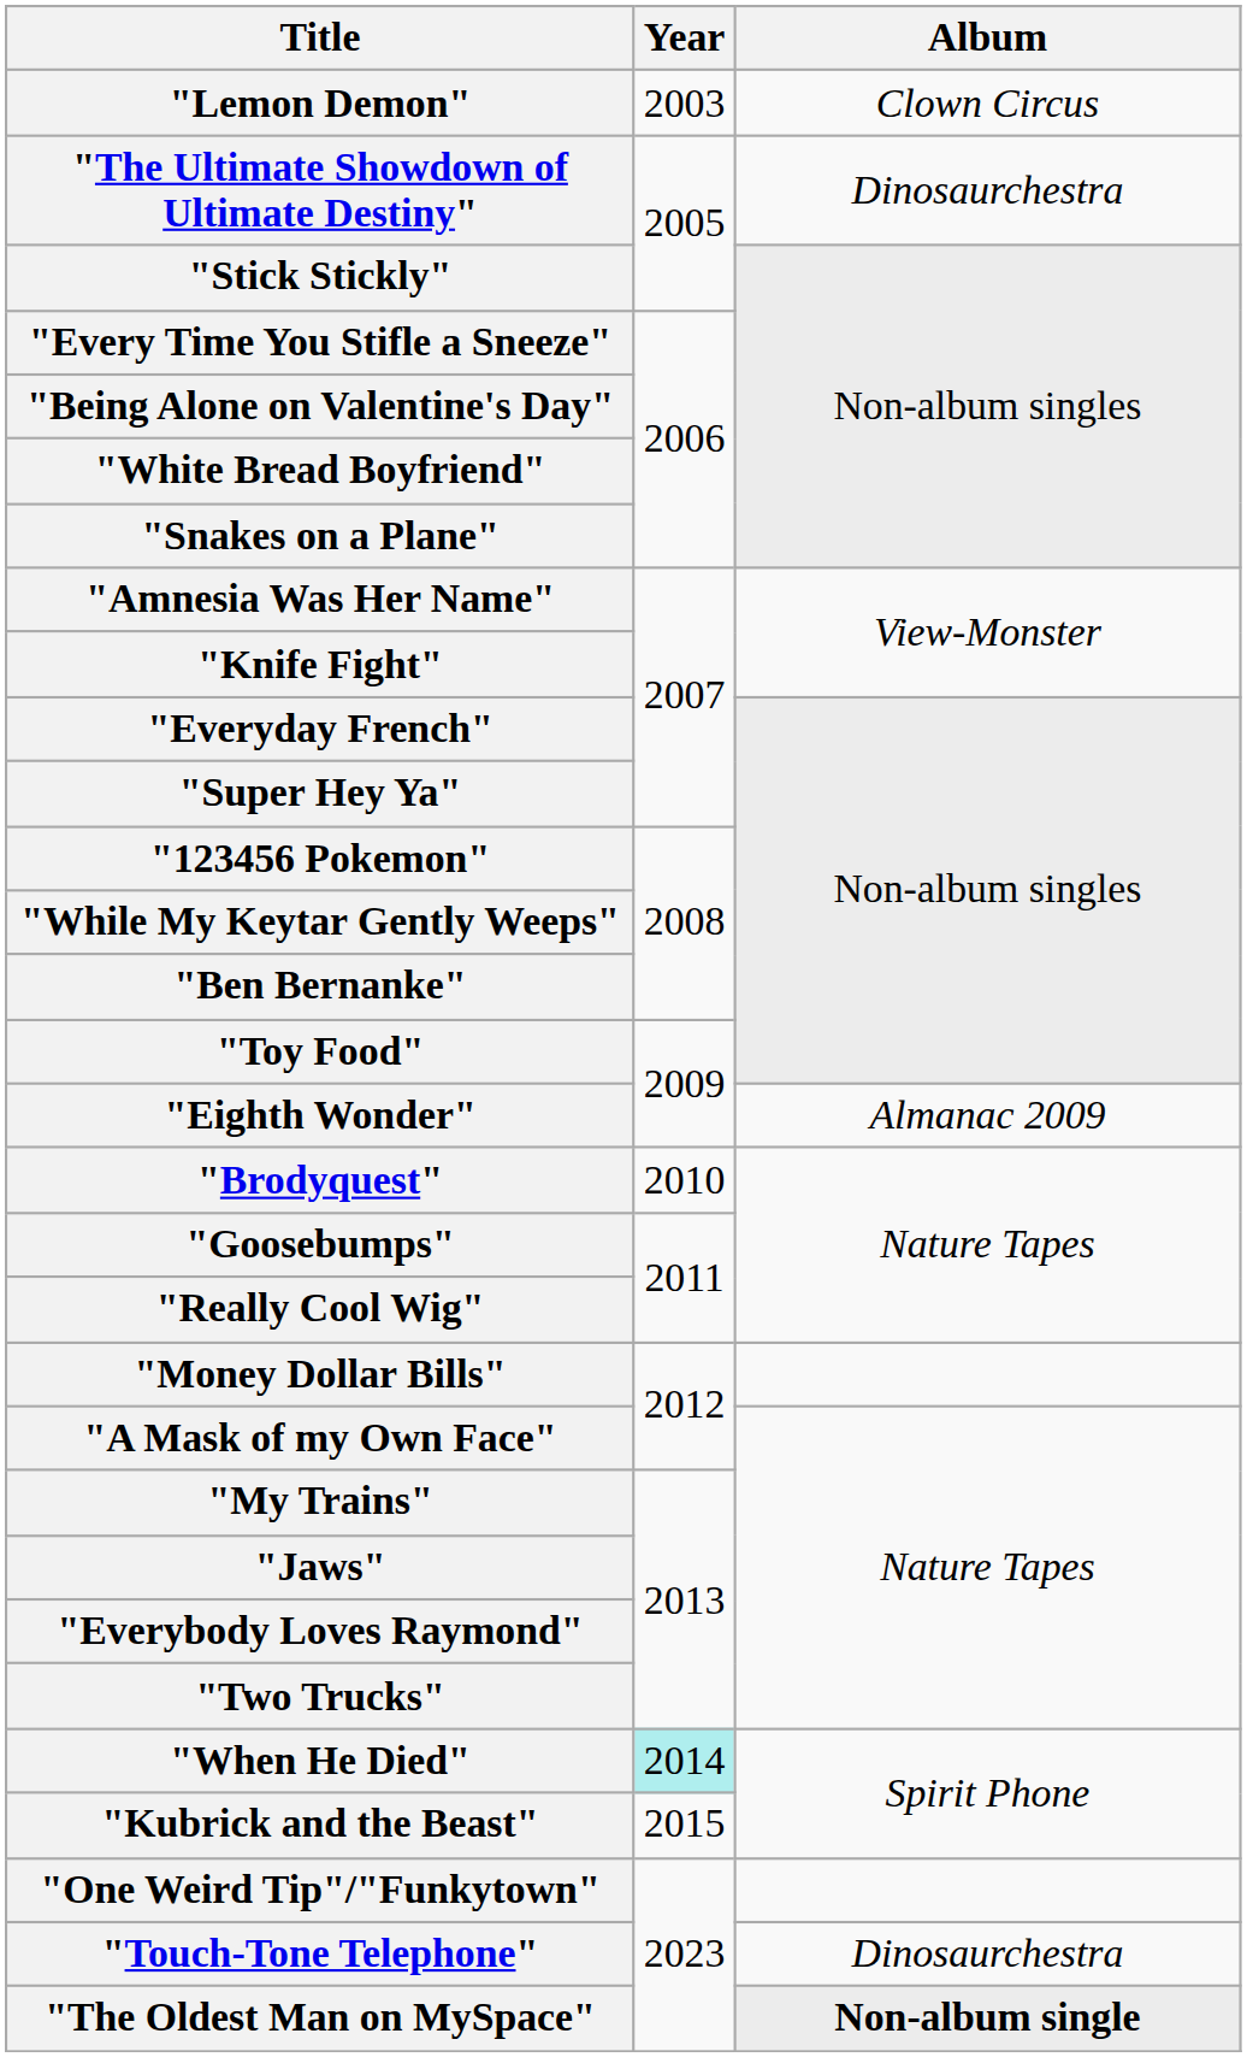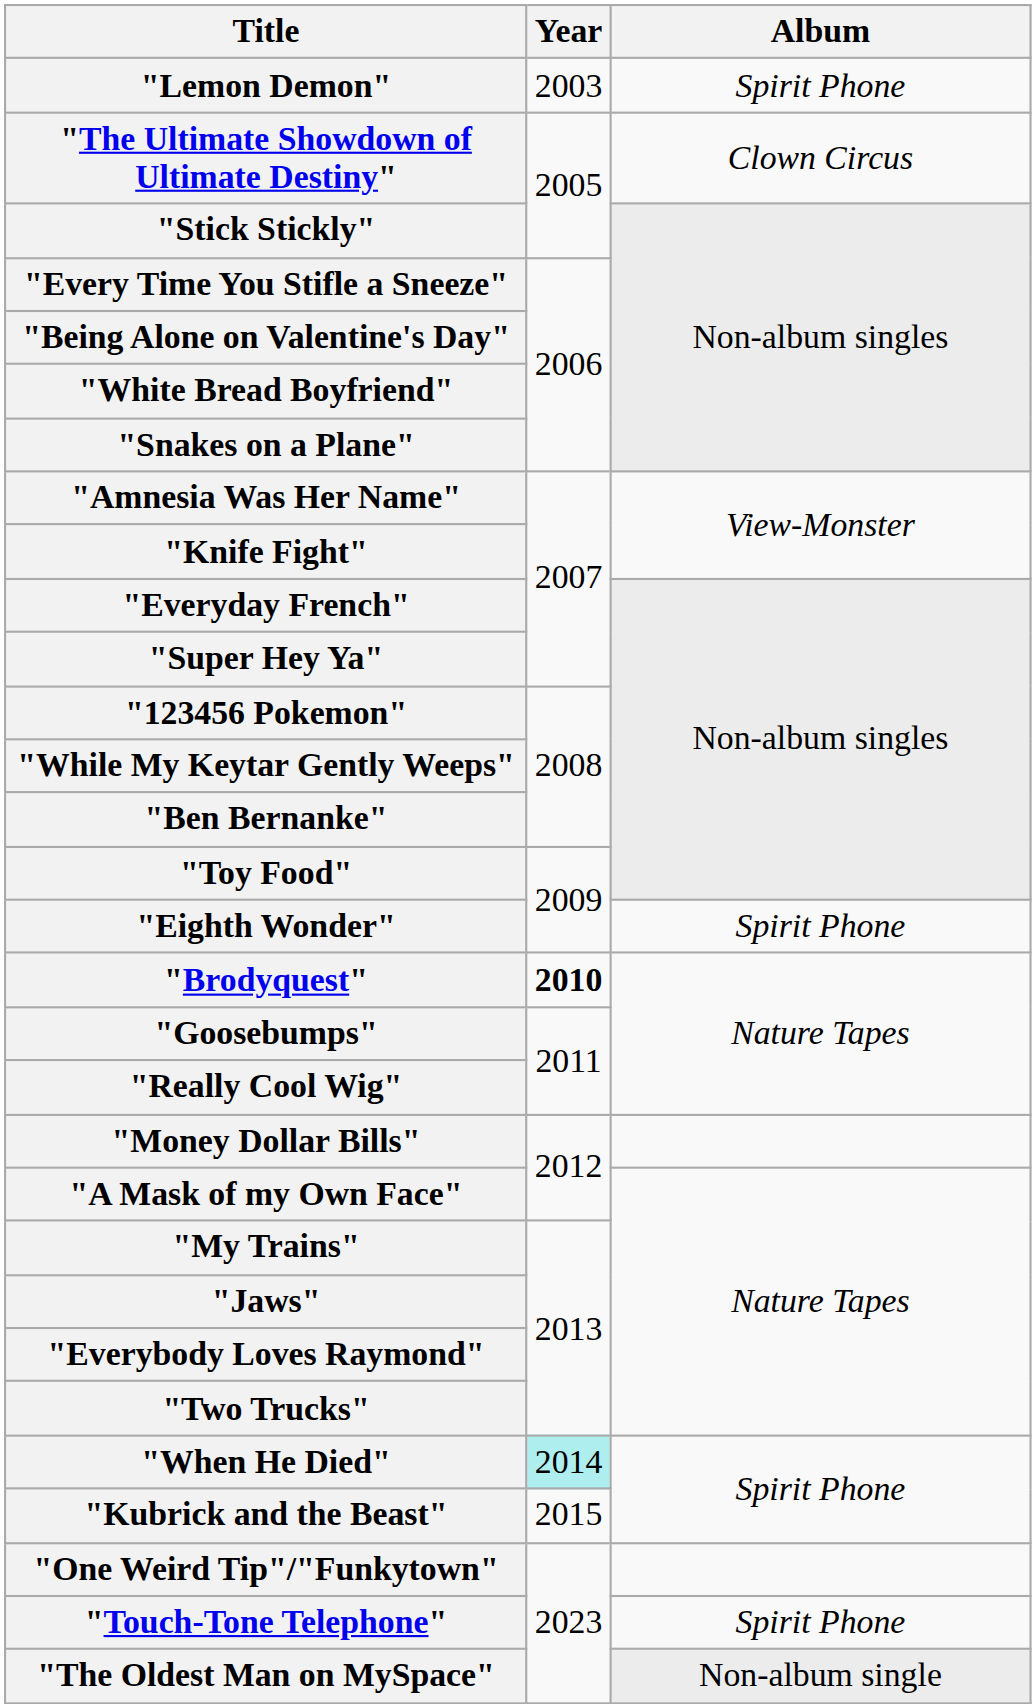"Lemon Demon" | Album: Clown Circus -> Spirit Phone
"The Ultimate Showdown of Ultimate Destiny" | Album: Dinosaurchestra -> Clown Circus
"Eighth Wonder" | Album: Almanac 2009 -> Spirit Phone
"Brodyquest" | Year: normal -> bold
"Touch-Tone Telephone" | Album: Dinosaurchestra -> Spirit Phone
"The Oldest Man on MySpace" | Album: bold -> normal
